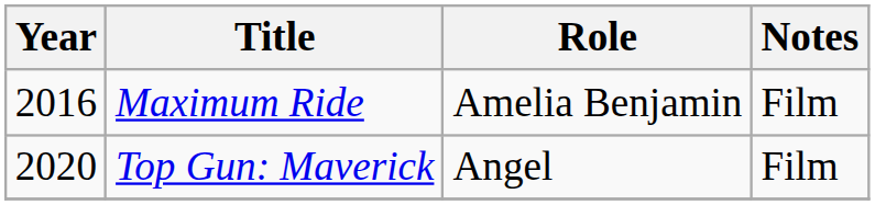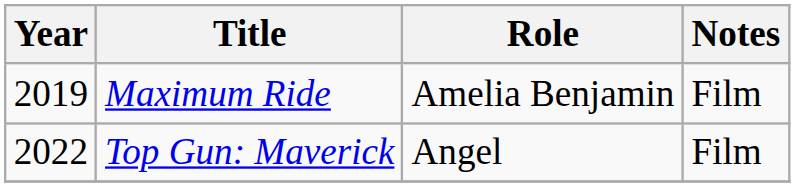Maximum Ride | Year: 2016 -> 2019
Top Gun: Maverick | Year: 2020 -> 2022
